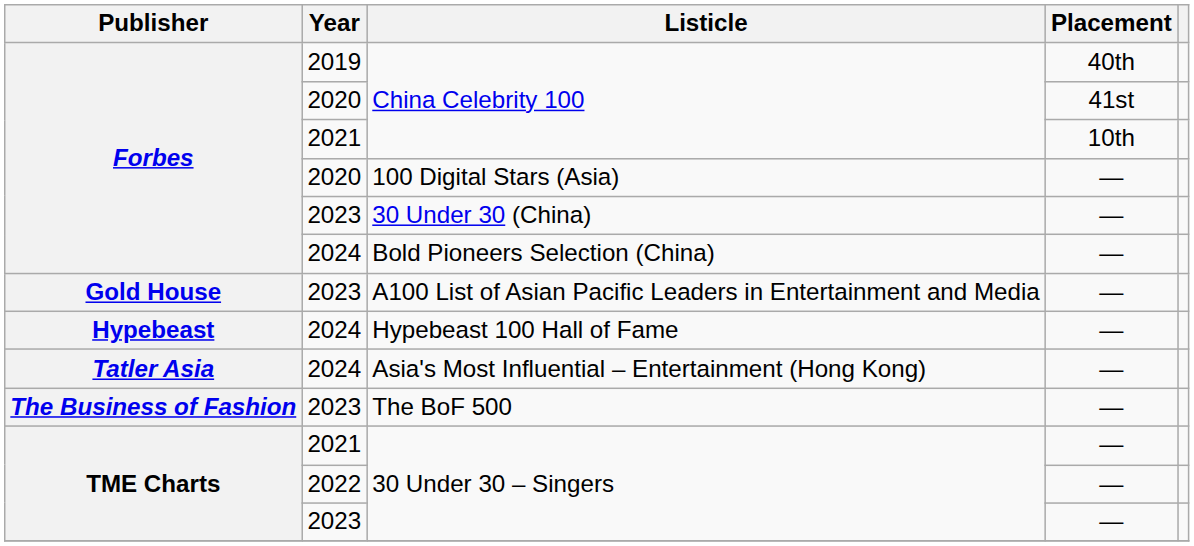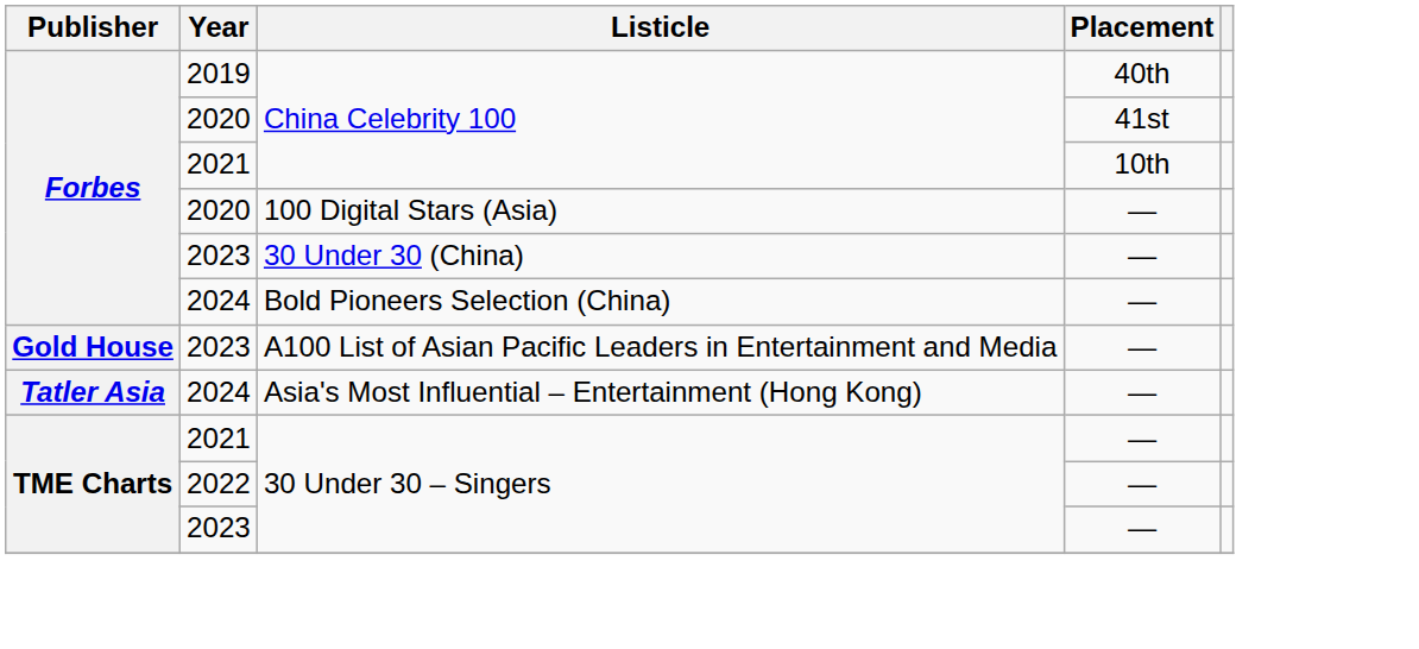- row: Hypebeast | 2024 | Hypebeast 100 Hall of Fame | —
- row: The Business of Fashion | 2023 | The BoF 500 | —
